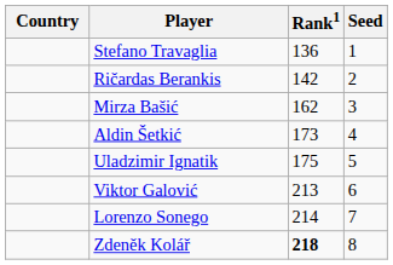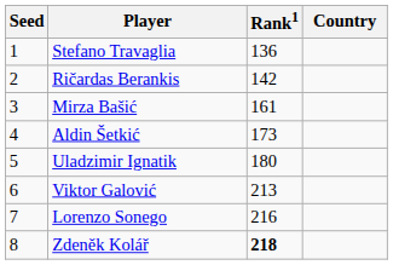columns swapped: Country <-> Seed
Mirza Bašić | Rank1: 162 -> 161
Uladzimir Ignatik | Rank1: 175 -> 180
Lorenzo Sonego | Rank1: 214 -> 216
